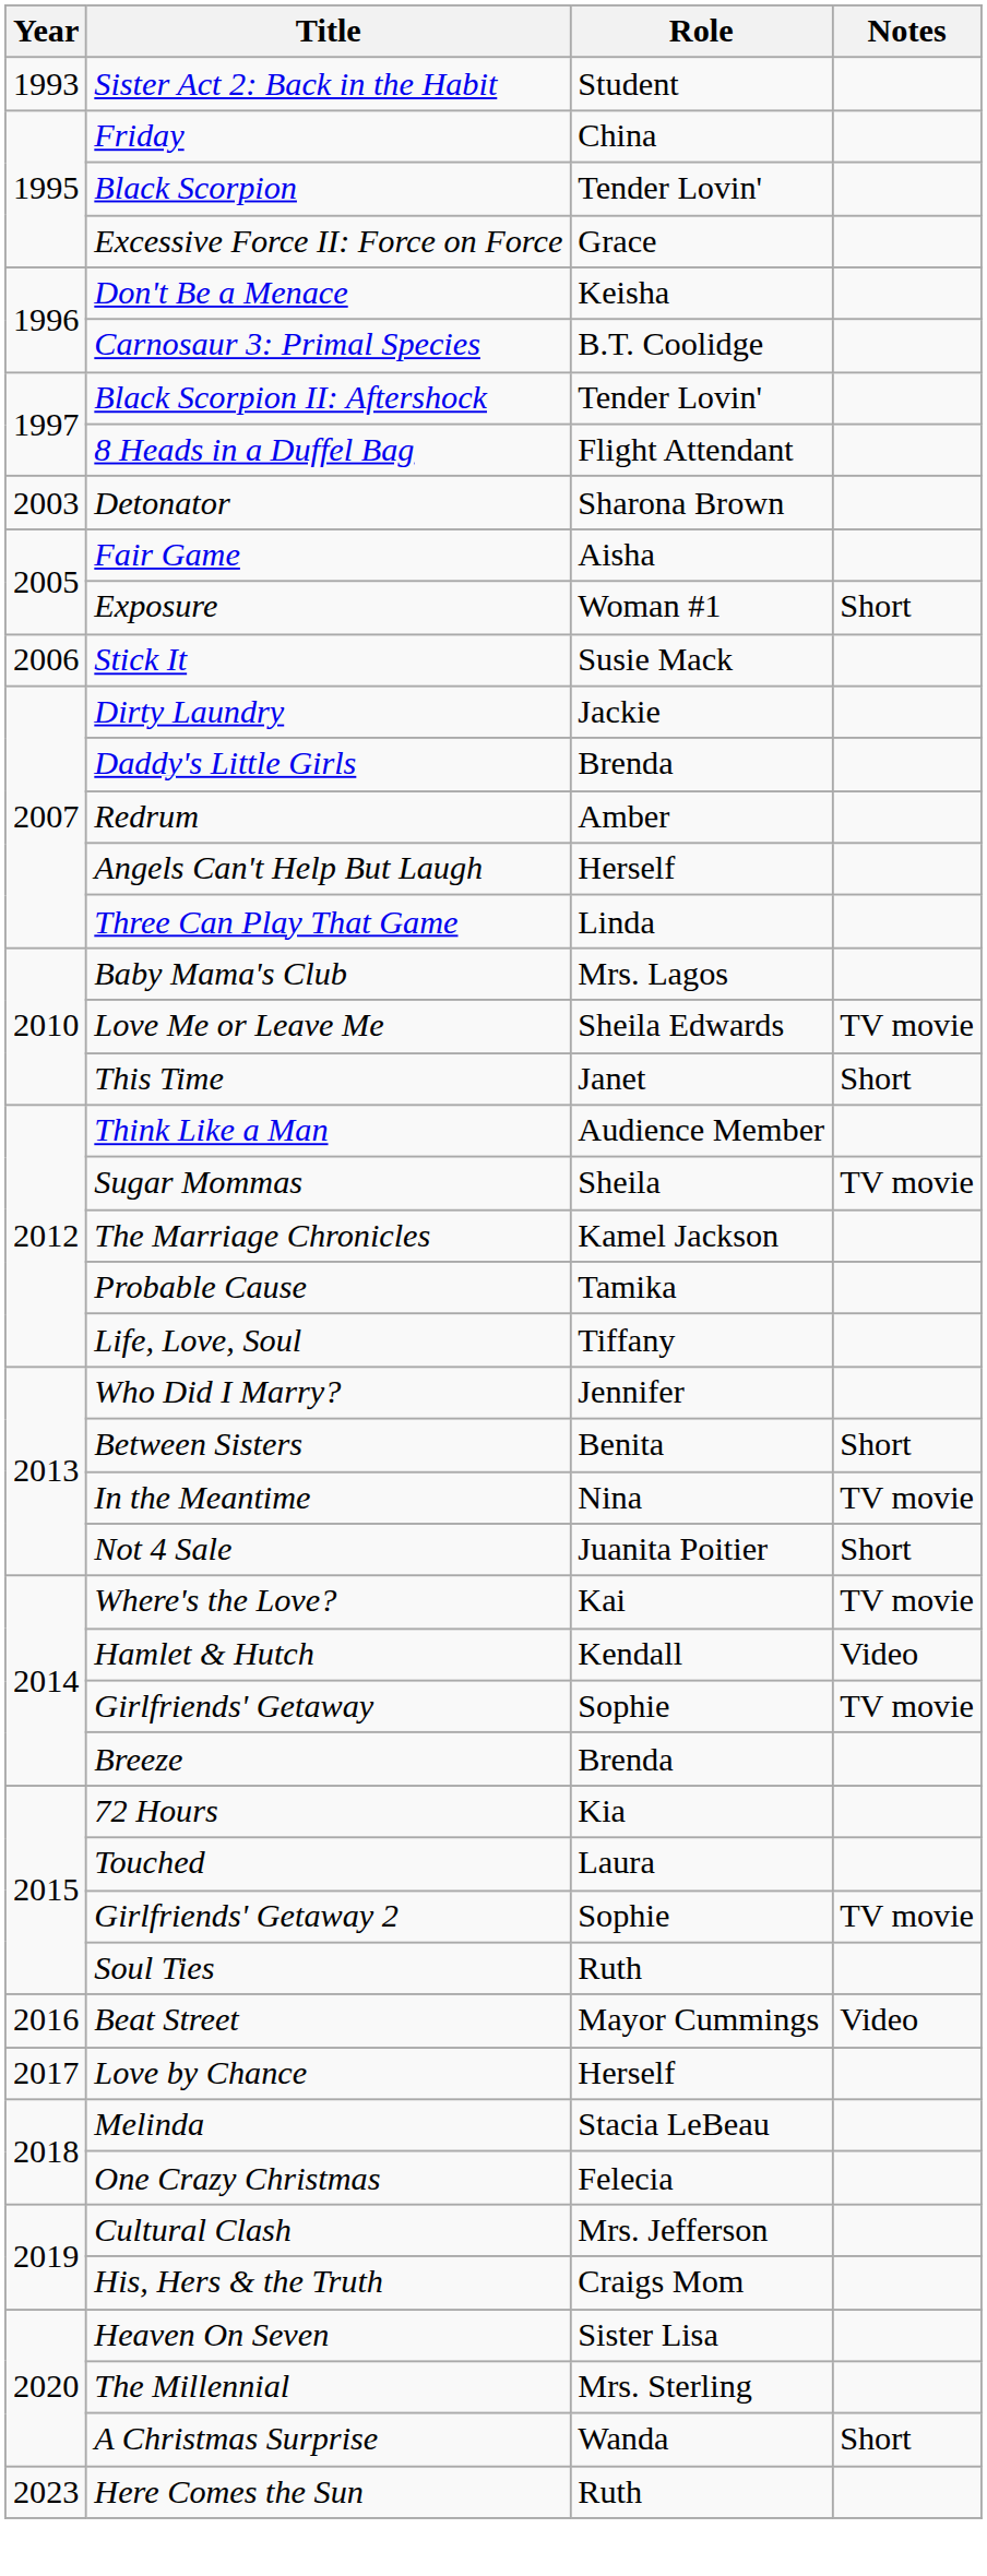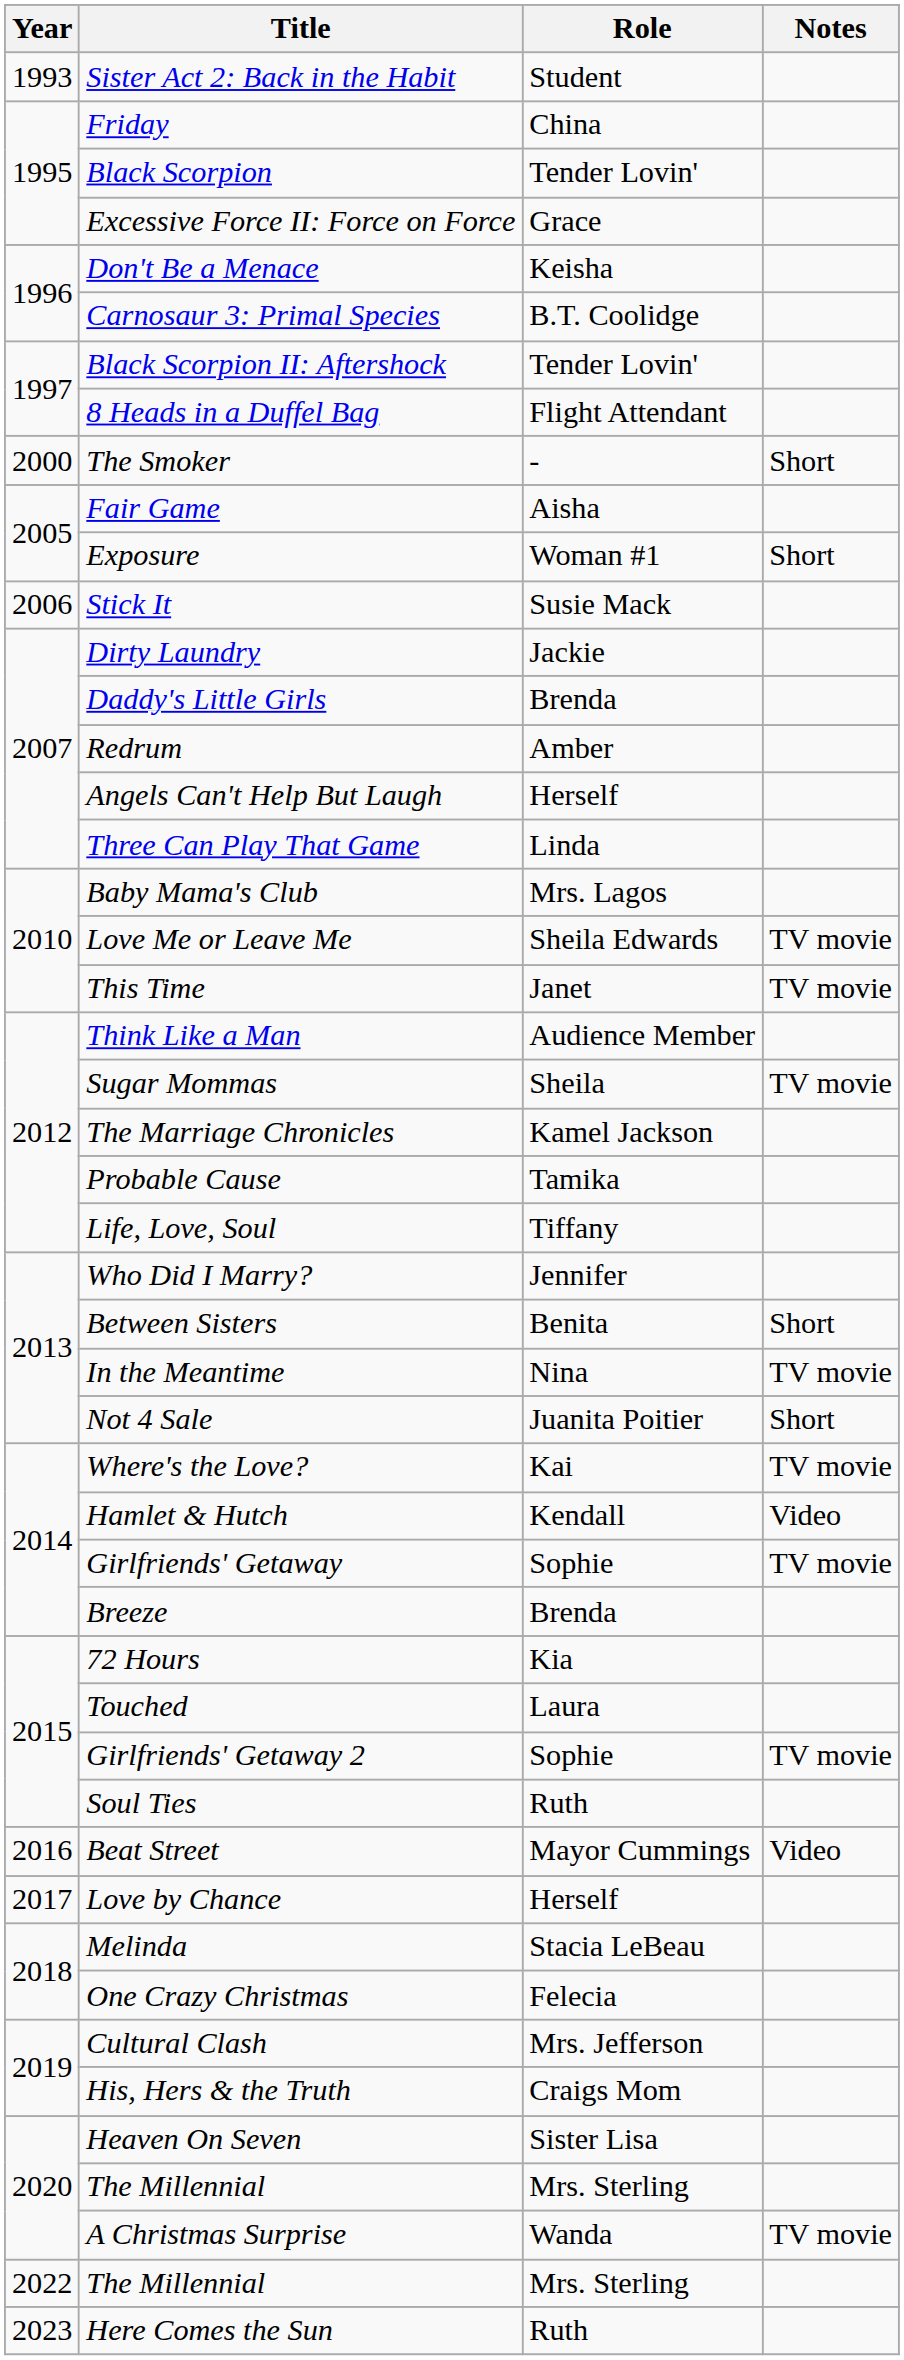+ row: 2000 | The Smoker | - | Short
- row: 2003 | Detonator | Sharona Brown
This Time | Notes: Short -> TV movie
A Christmas Surprise | Notes: Short -> TV movie
+ row: 2022 | The Millennial | Mrs. Sterling
